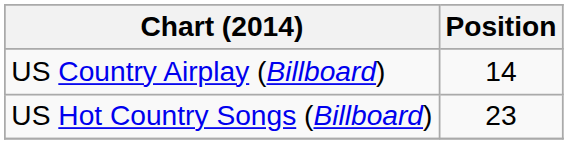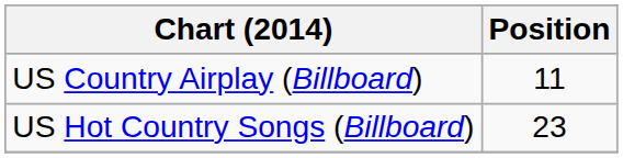US Country Airplay (Billboard) | Position: 14 -> 11
